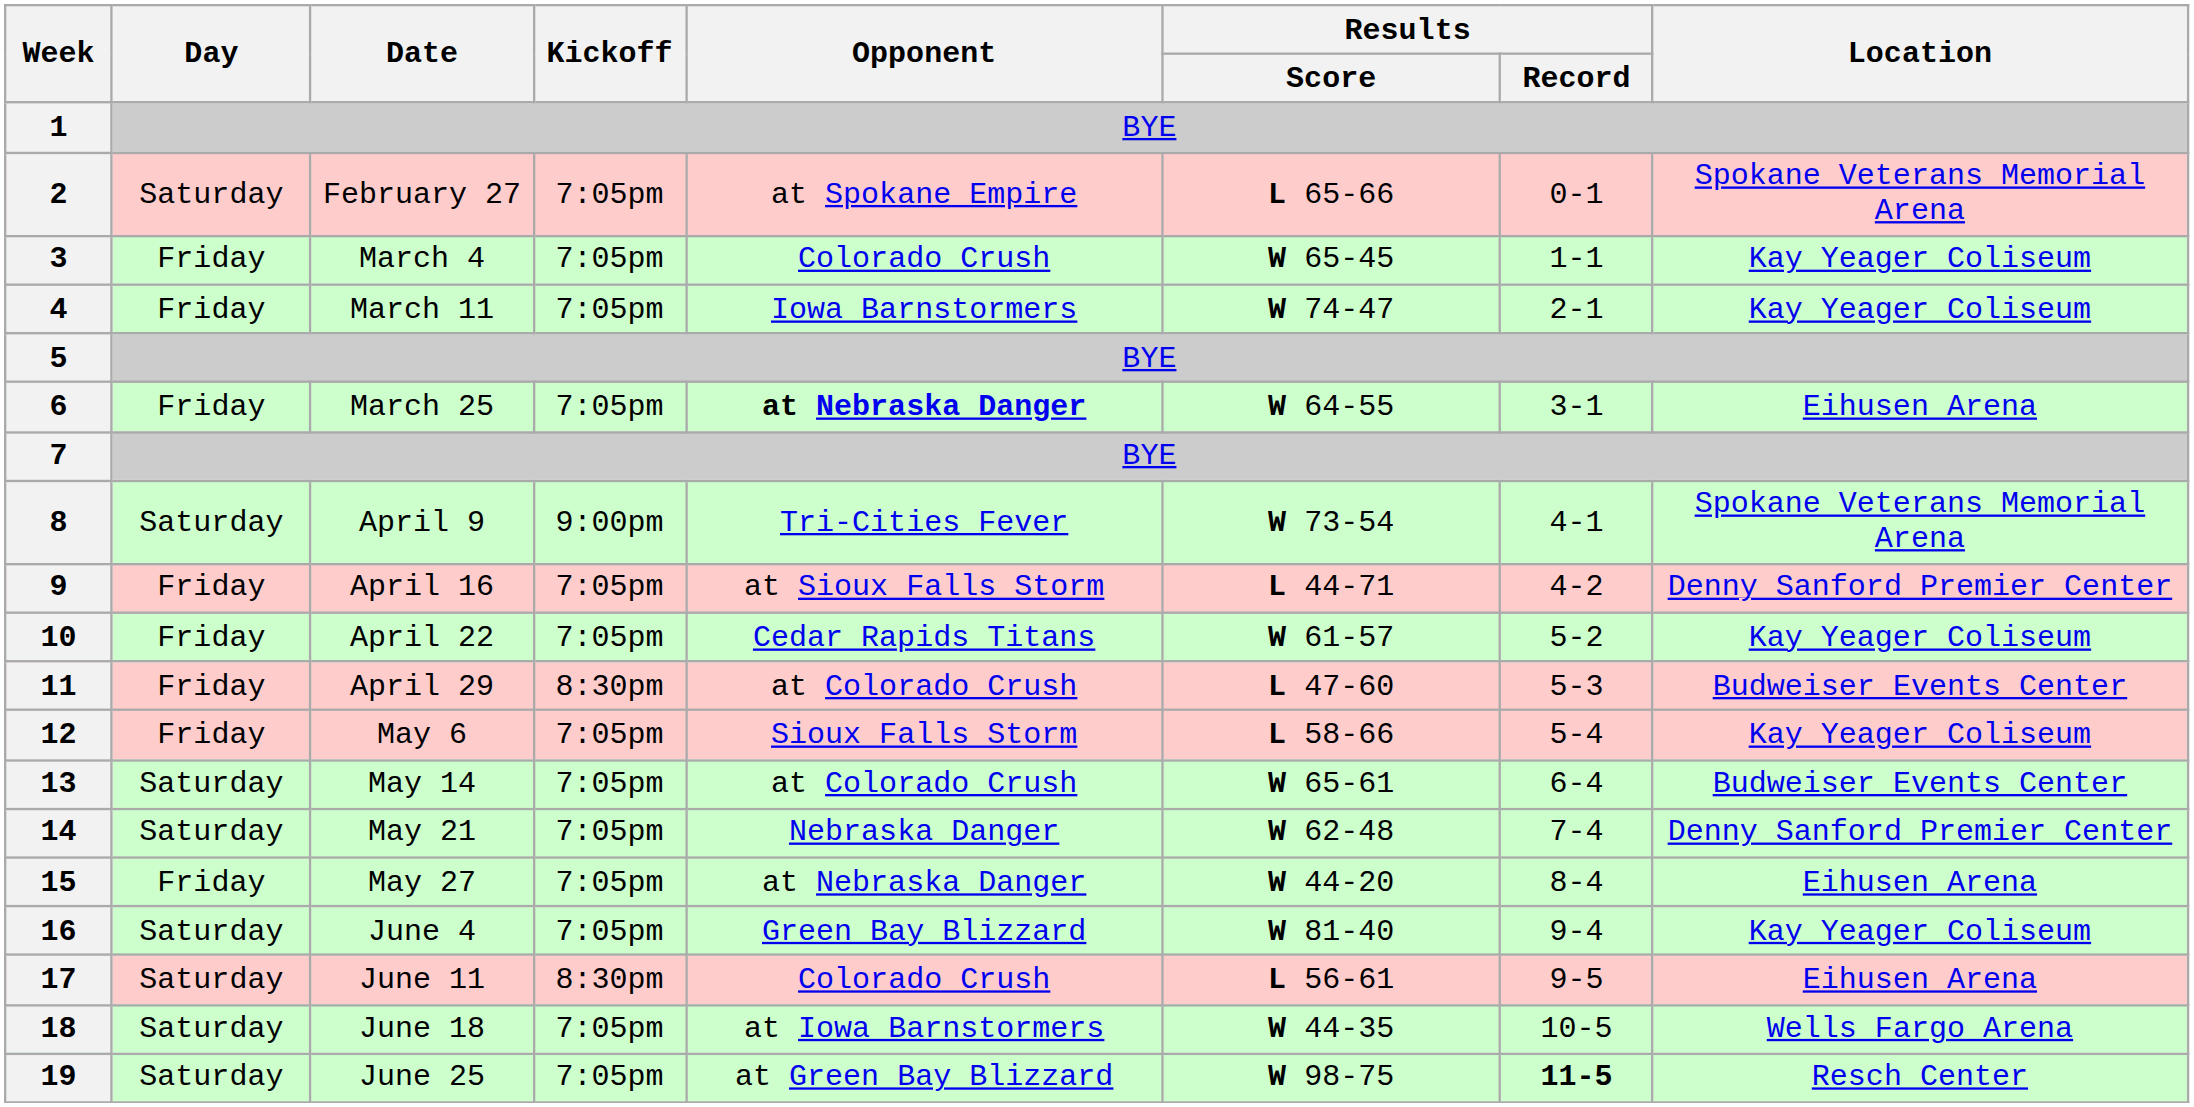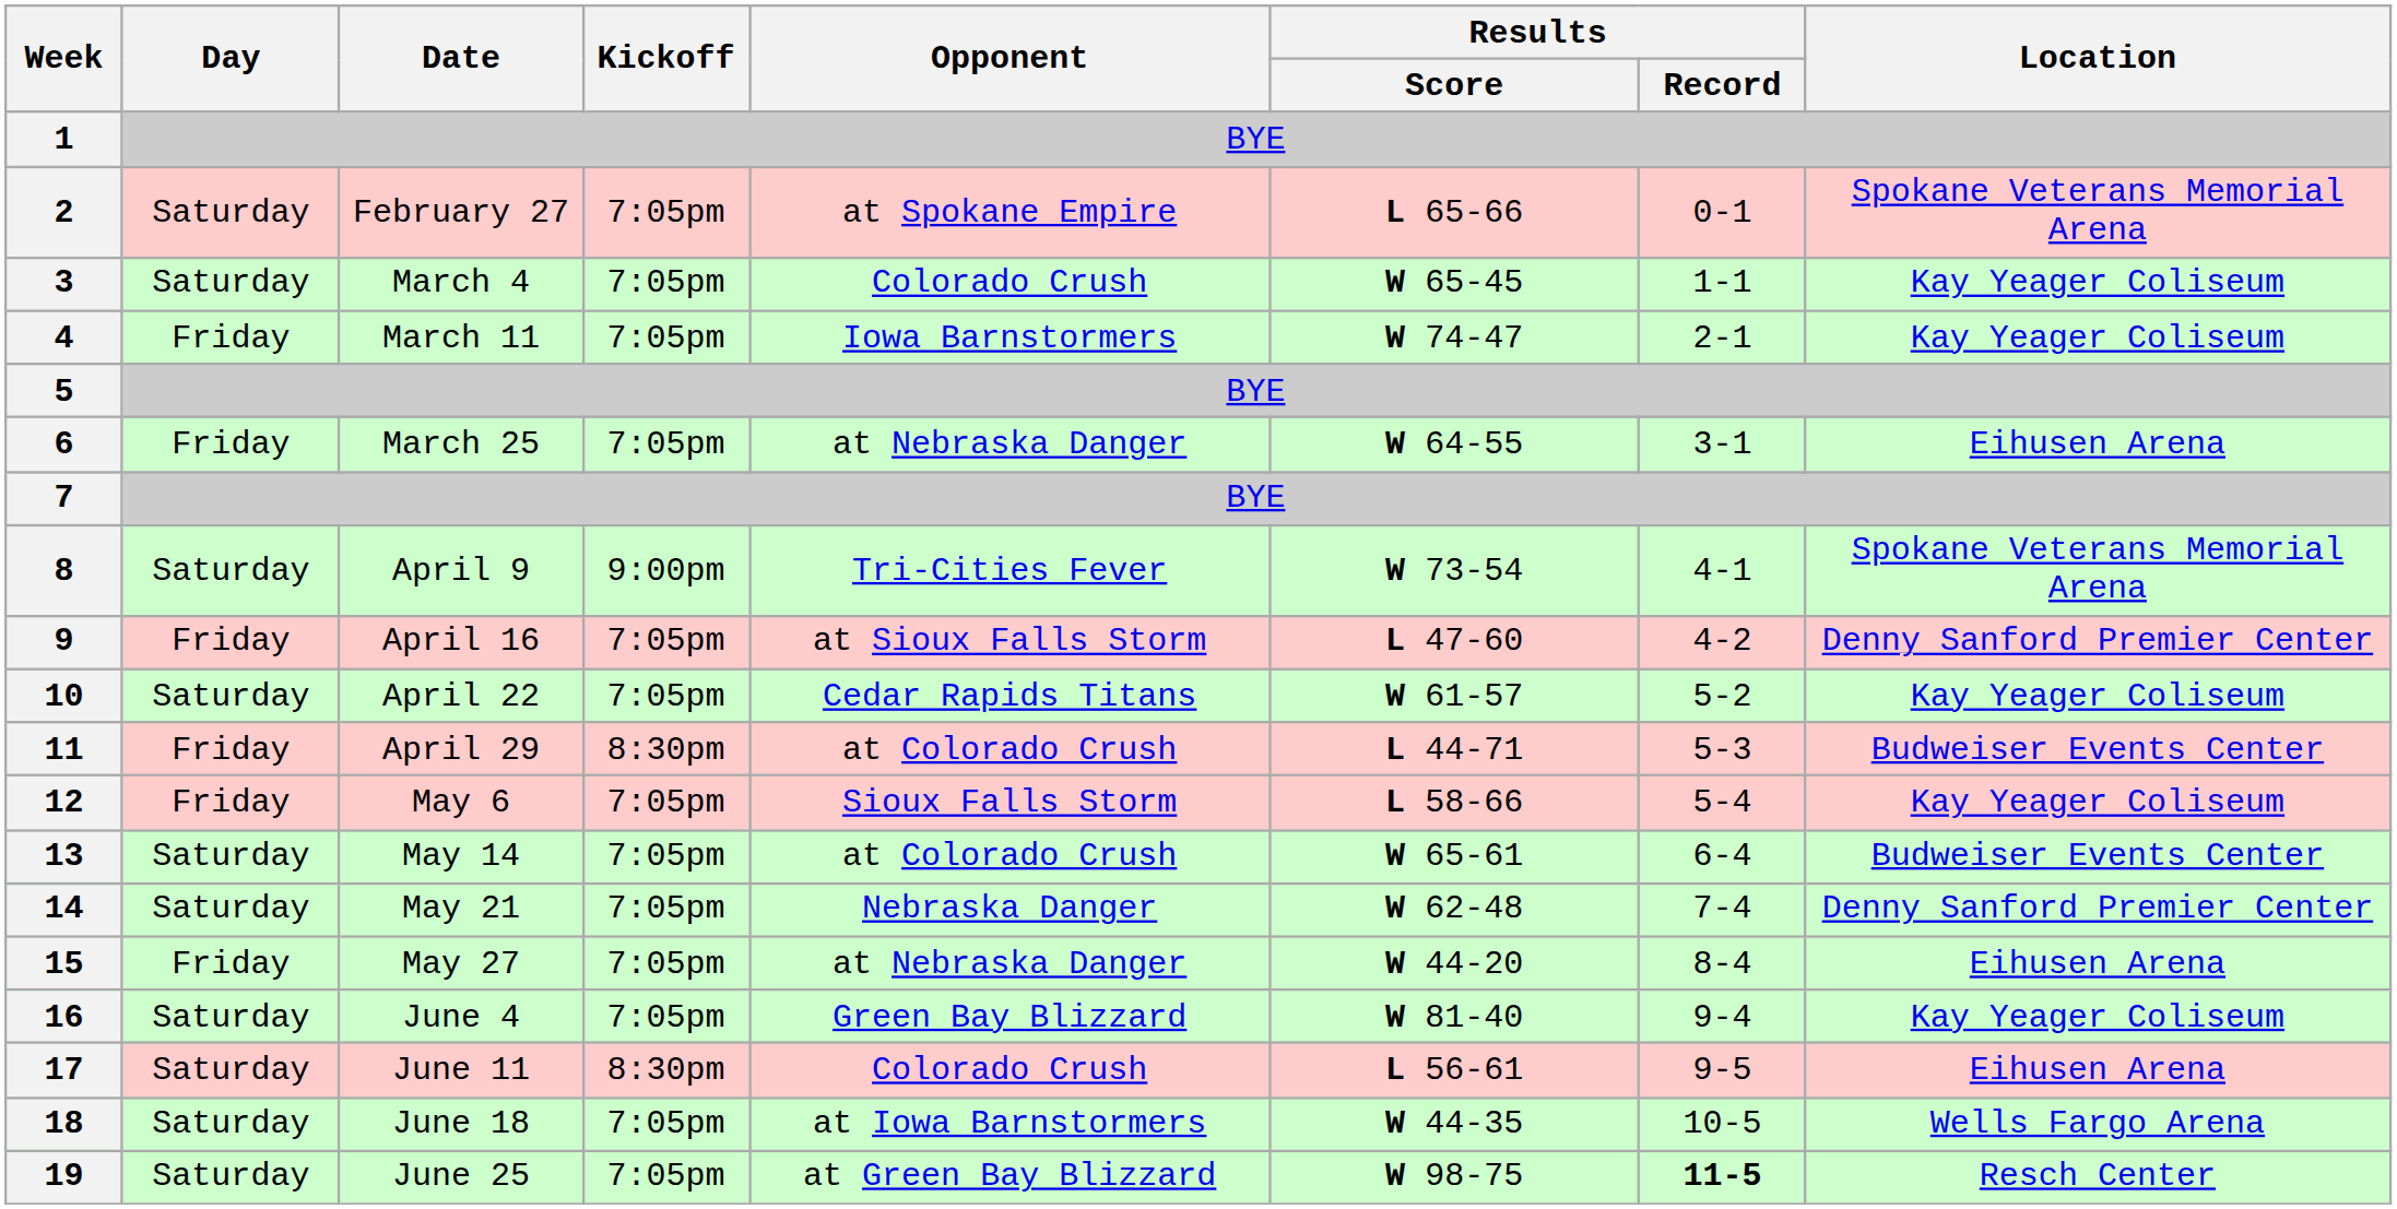3 | Day: Friday -> Saturday
6 | Opponent: bold -> normal
9 | Results / Score: L 44-71 -> L 47-60
10 | Day: Friday -> Saturday
11 | Results / Score: L 47-60 -> L 44-71
